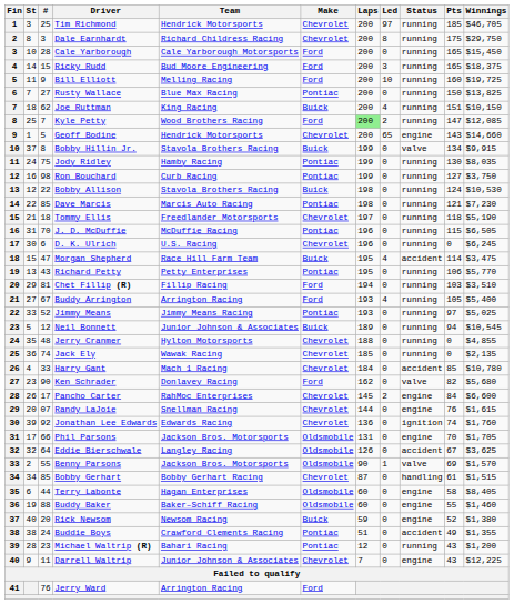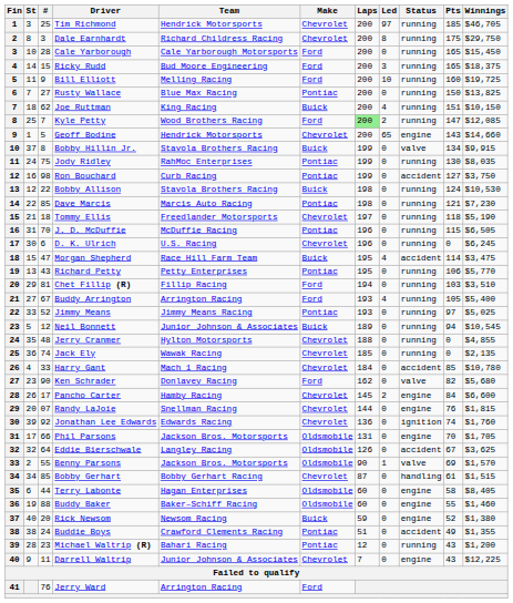Jody Ridley | Team: Hamby Racing -> RahMoc Enterprises
Ron Bouchard | Status: running -> accident
Pancho Carter | Team: RahMoc Enterprises -> Hamby Racing
Randy LaJoie | Winnings: $1,615 -> $1,815
